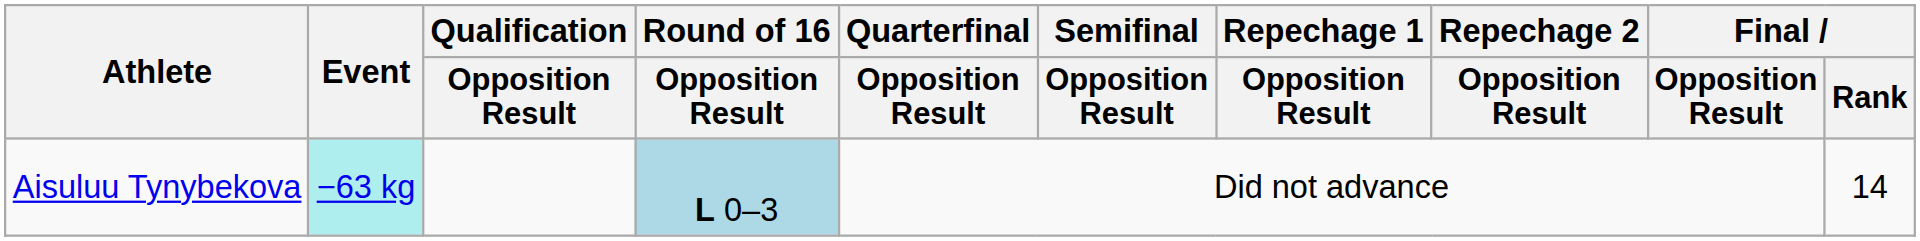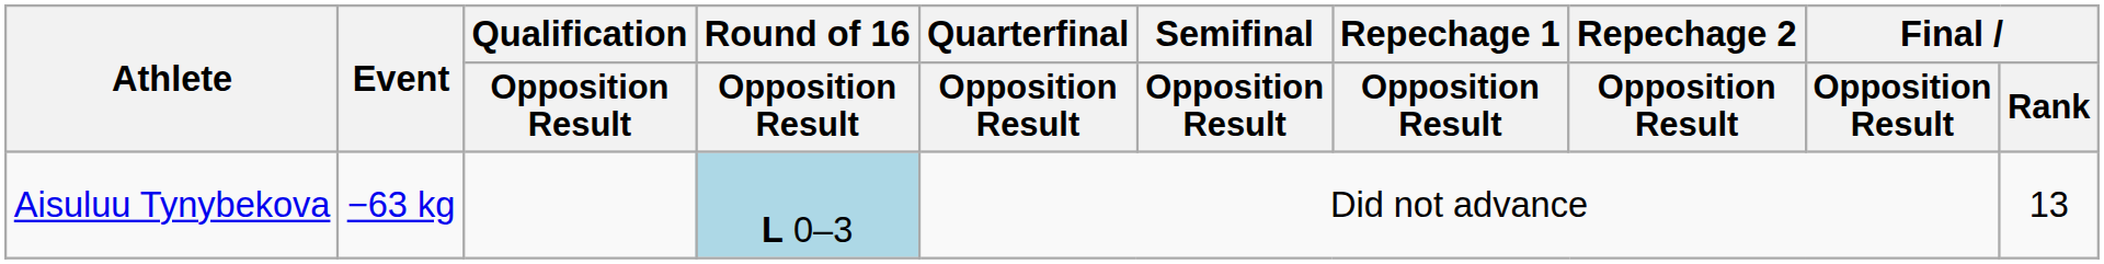Aisuluu Tynybekova | Event: paleturquoise background -> no background
Aisuluu Tynybekova | Final / Rank: 14 -> 13
